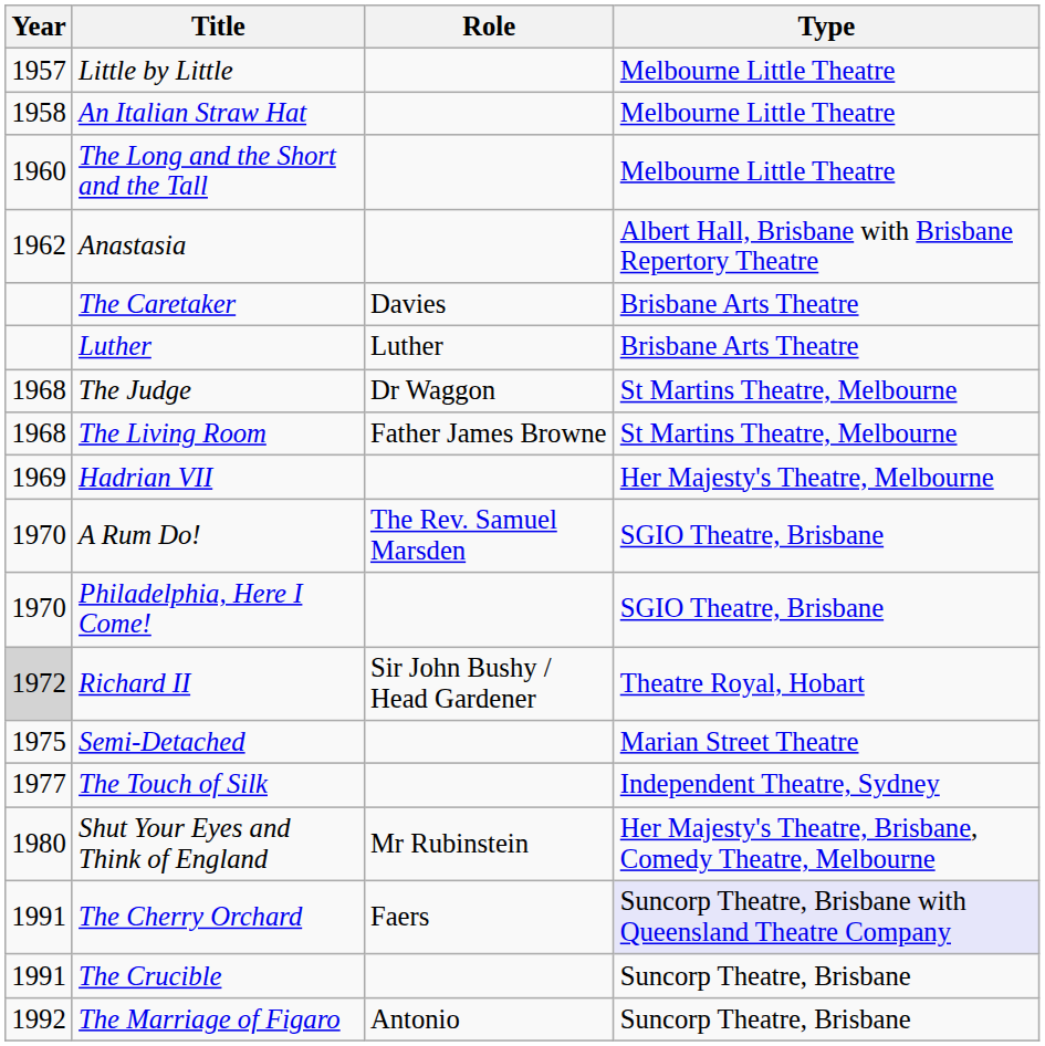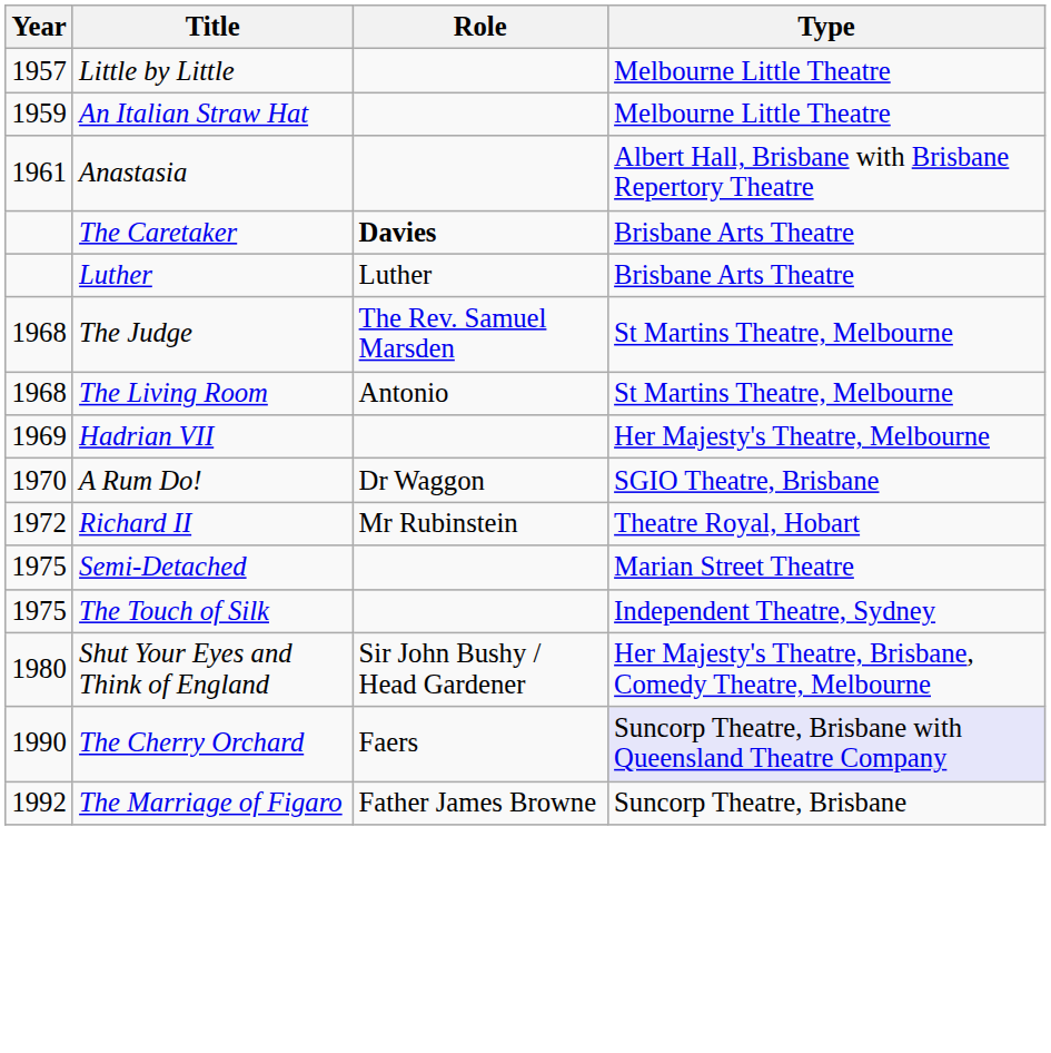An Italian Straw Hat | Year: 1958 -> 1959
- row: 1960 | The Long and the Short and the Tall | Melbourne Little Theatre
Anastasia | Year: 1962 -> 1961
The Caretaker | Role: normal -> bold
The Judge | Role: Dr Waggon -> The Rev. Samuel Marsden
The Living Room | Role: Father James Browne -> Antonio
A Rum Do! | Role: The Rev. Samuel Marsden -> Dr Waggon
- row: 1970 | Philadelphia, Here I Come! | SGIO Theatre, Brisbane
Richard II | Year: lightgrey background -> no background
Richard II | Role: Sir John Bushy / Head Gardener -> Mr Rubinstein
The Touch of Silk | Year: 1977 -> 1975
Shut Your Eyes and Think of England | Role: Mr Rubinstein -> Sir John Bushy / Head Gardener
The Cherry Orchard | Year: 1991 -> 1990
- row: 1991 | The Crucible | Suncorp Theatre, Brisbane
The Marriage of Figaro | Role: Antonio -> Father James Browne
